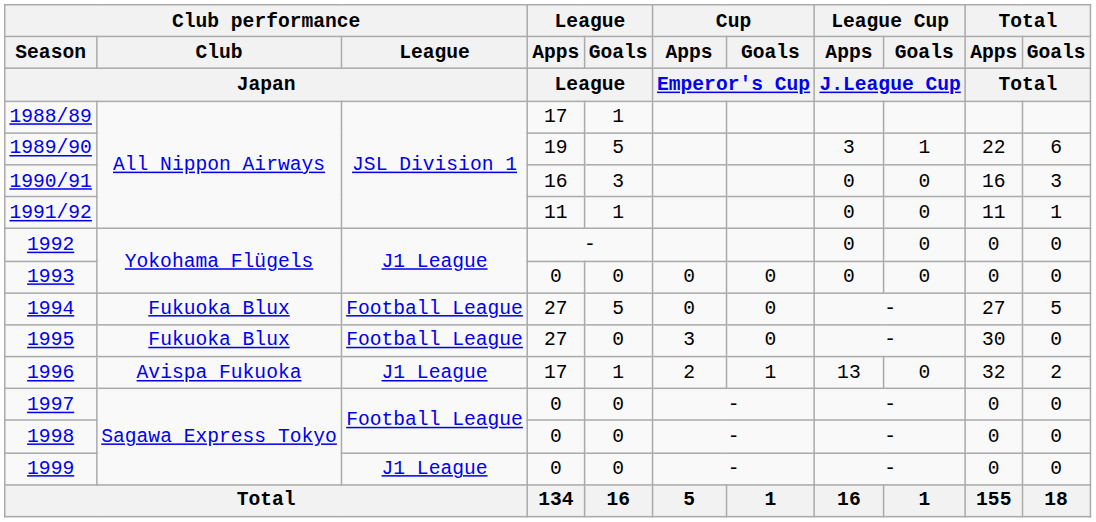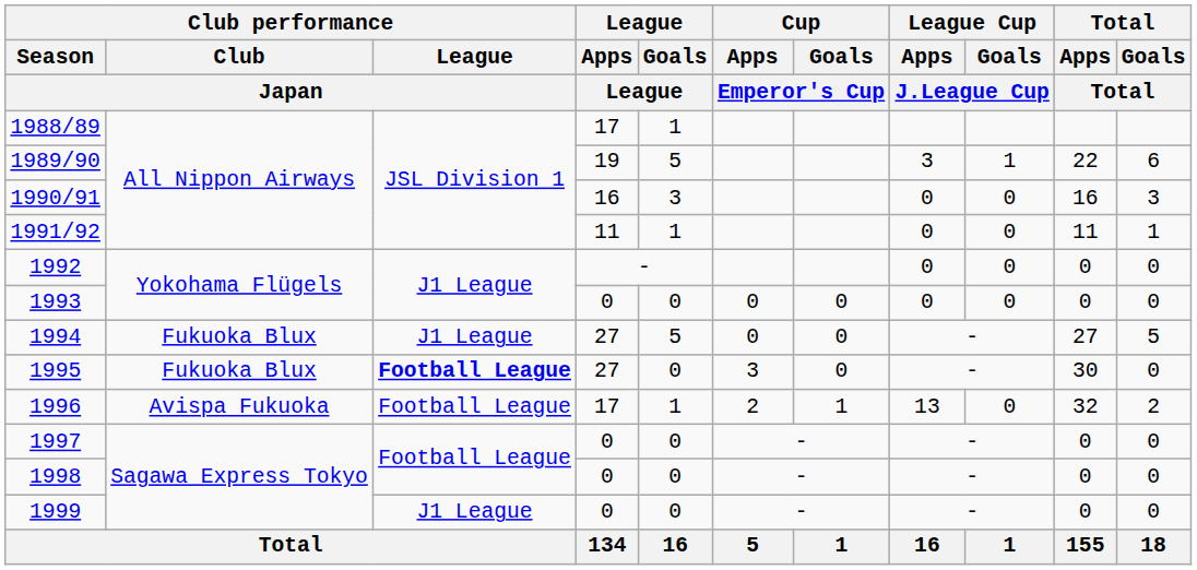1994 | Club performance / League / Japan: Football League -> J1 League
1995 | Club performance / League / Japan: normal -> bold
1996 | Club performance / League / Japan: J1 League -> Football League
